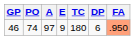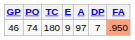columns swapped: A <-> TC
46 | DP: 6 -> 7
